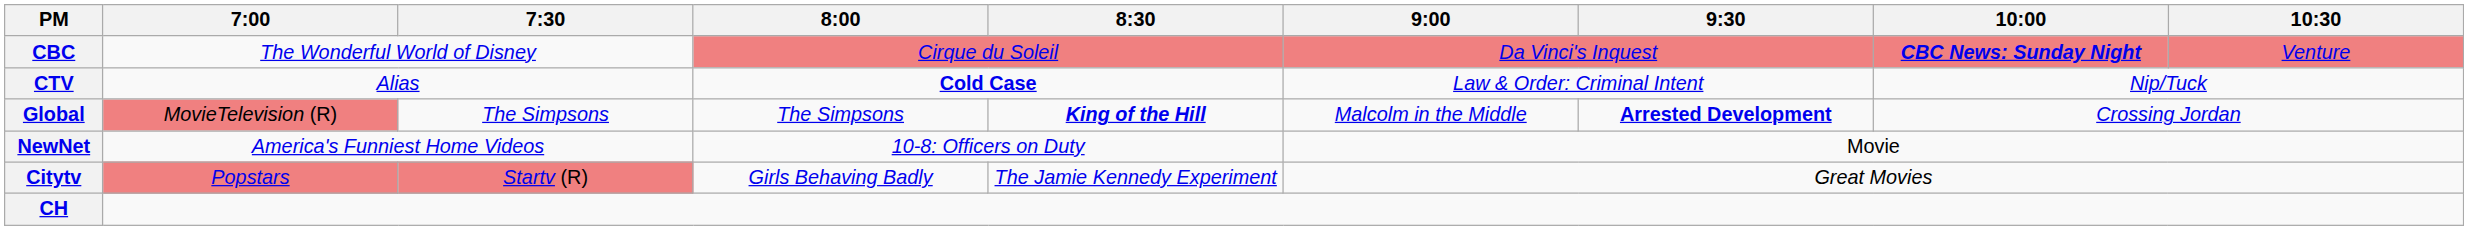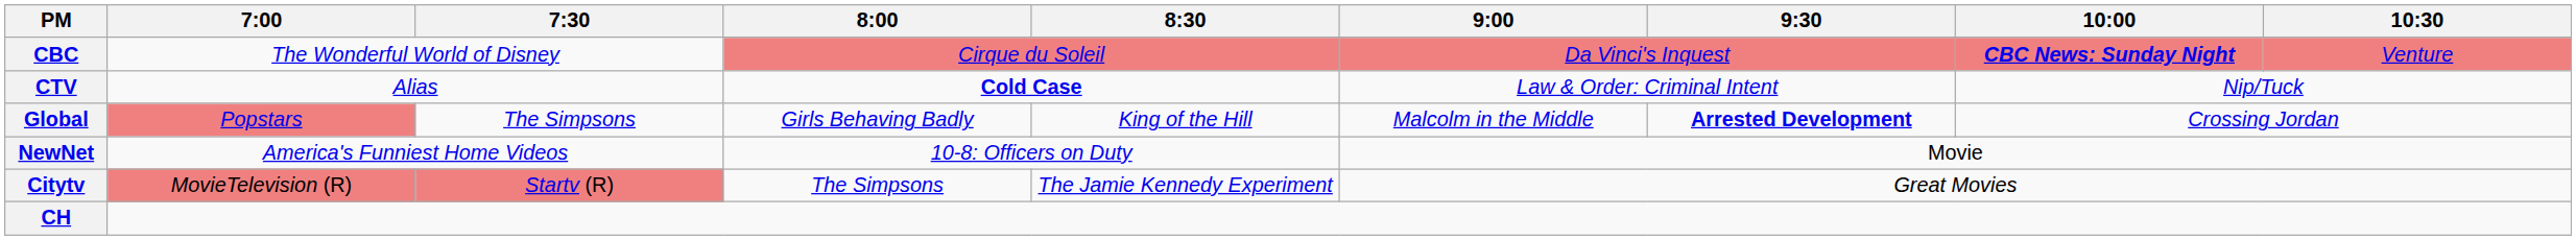Global | 7:00: MovieTelevision (R) -> Popstars
Global | 8:00: The Simpsons -> Girls Behaving Badly
Global | 8:30: bold -> normal
Citytv | 7:00: Popstars -> MovieTelevision (R)
Citytv | 8:00: Girls Behaving Badly -> The Simpsons
